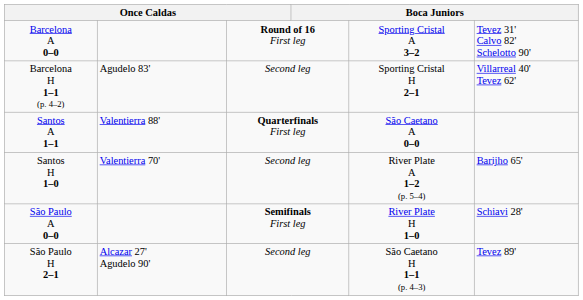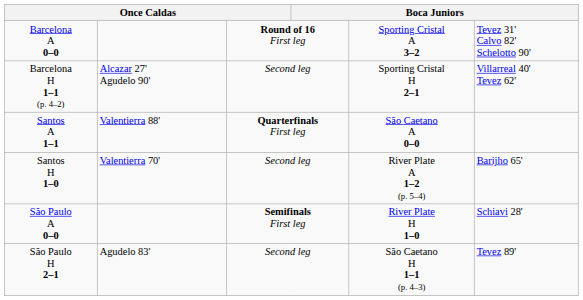Barcelona H 1–1 (p. 4–2) | column 2: Agudelo 83' -> Alcazar 27' Agudelo 90'
São Paulo H 2–1 | column 2: Alcazar 27' Agudelo 90' -> Agudelo 83'
